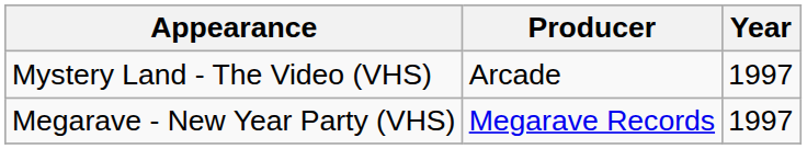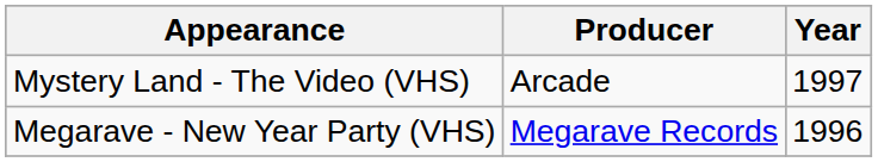Megarave - New Year Party (VHS) | Year: 1997 -> 1996
